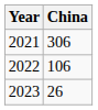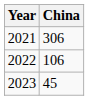2023 | China: 26 -> 45
